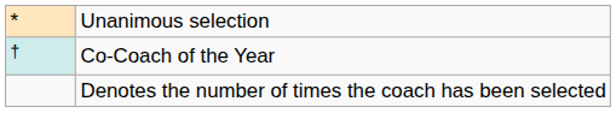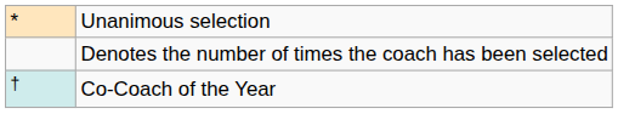rows swapped: Co-Coach of the Year <-> Denotes the number of times the coach has been selected
